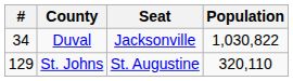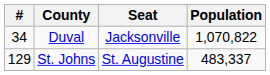Duval | Population: 1,030,822 -> 1,070,822
St. Johns | Population: 320,110 -> 483,337
